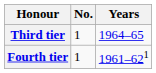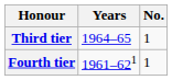columns swapped: No. <-> Years
